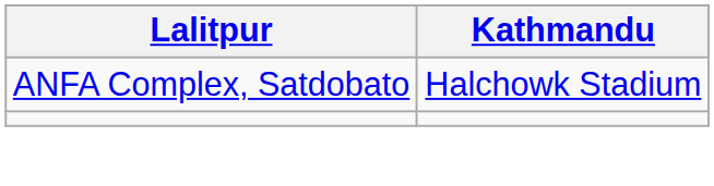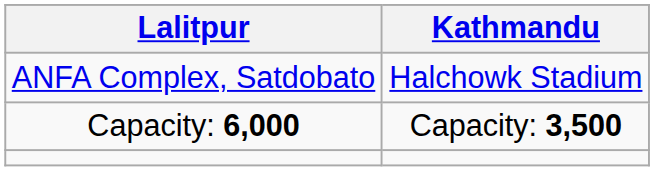+ row: Capacity: 6,000 | Capacity: 3,500
